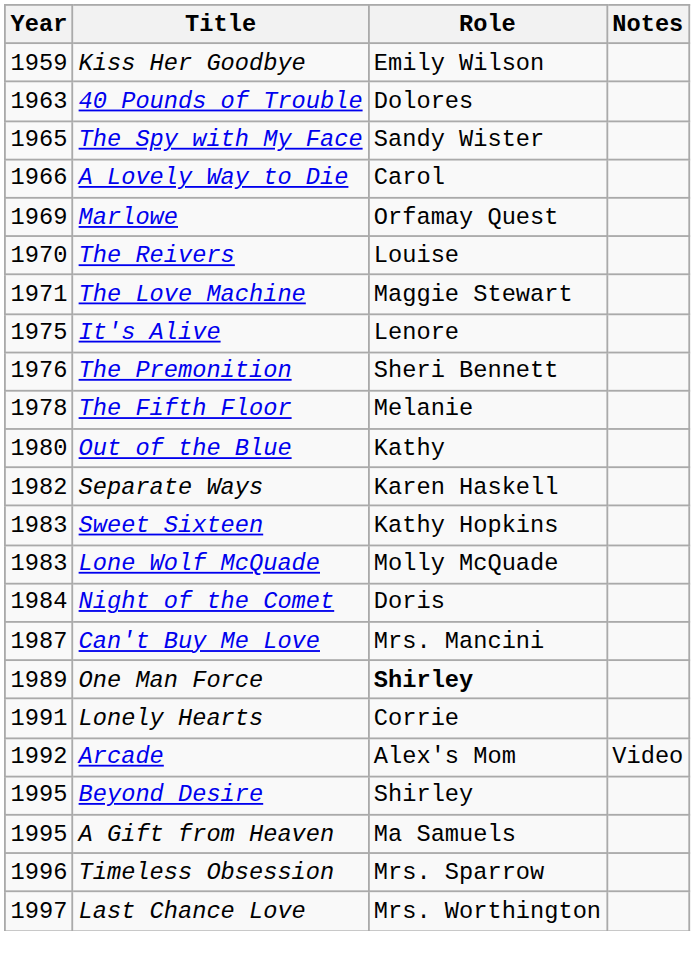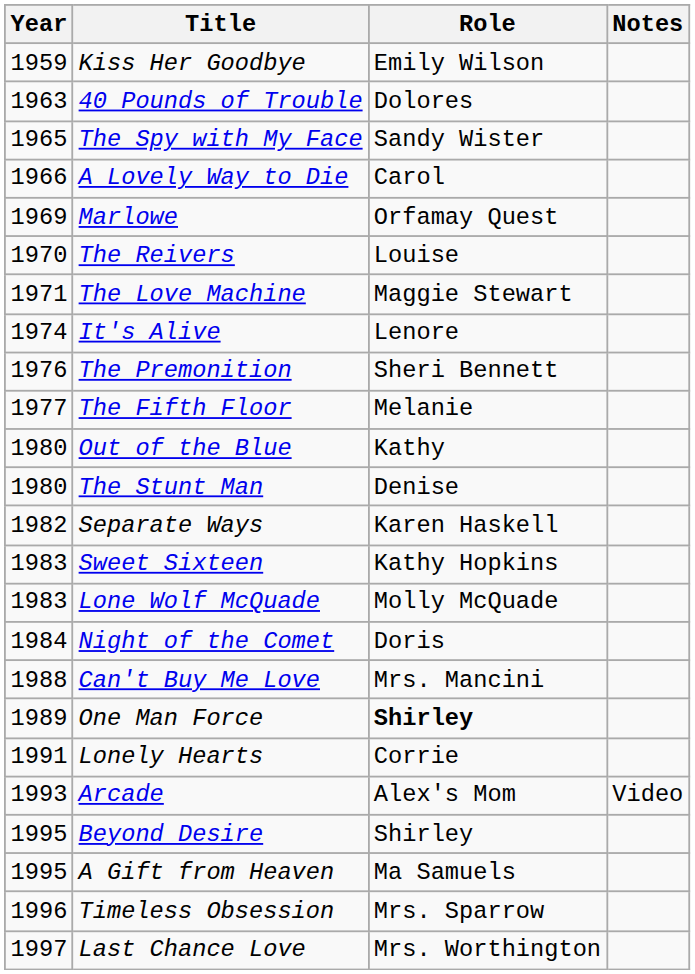It's Alive | Year: 1975 -> 1974
The Fifth Floor | Year: 1978 -> 1977
+ row: 1980 | The Stunt Man | Denise
Can't Buy Me Love | Year: 1987 -> 1988
Arcade | Year: 1992 -> 1993
